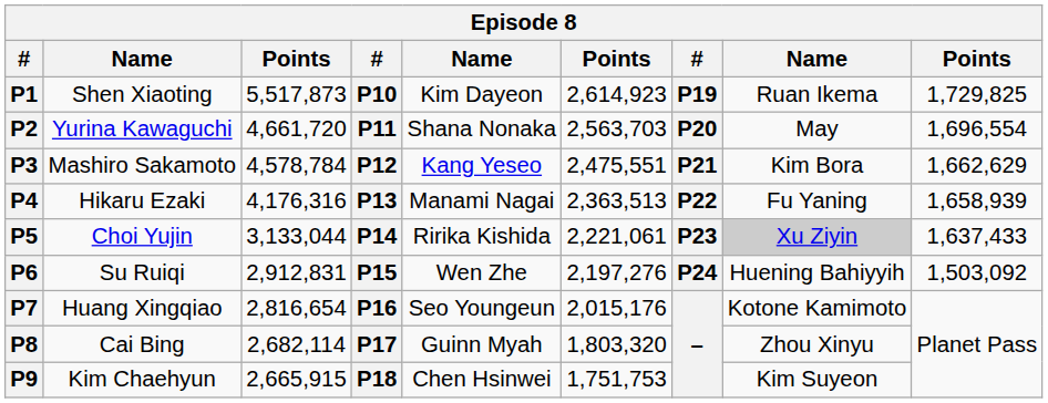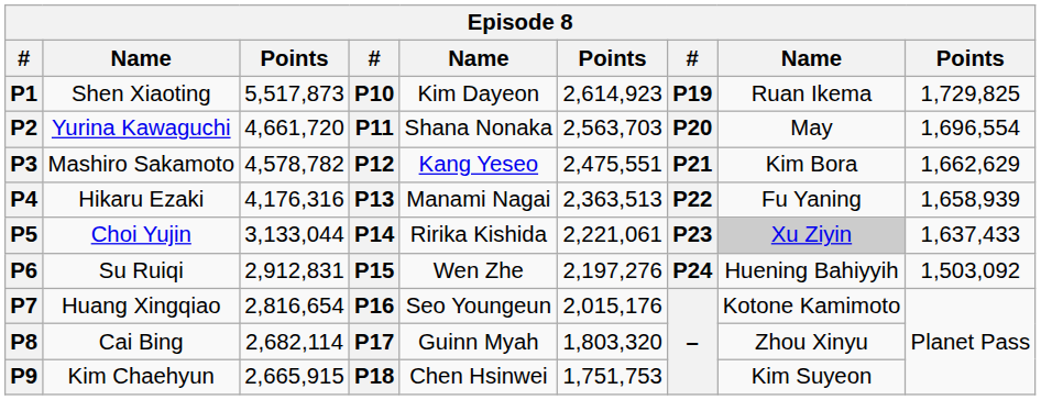P3 | column 3: 4,578,784 -> 4,578,782
